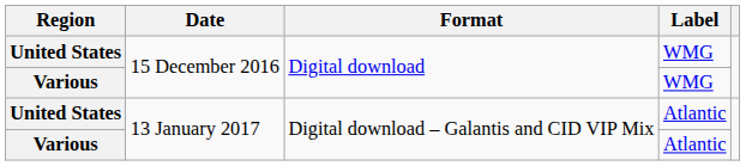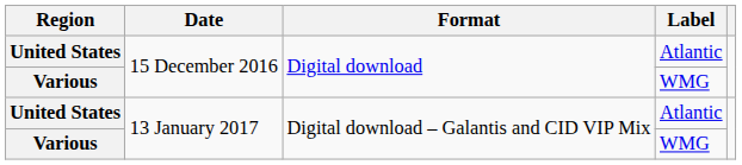United States / 15 December 2016 | Label: WMG -> Atlantic
Various / 13 January 2017 | Label: Atlantic -> WMG
